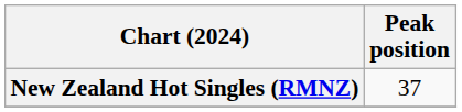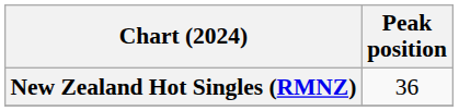New Zealand Hot Singles (RMNZ) | Peak position: 37 -> 36
